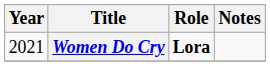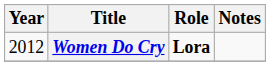Women Do Cry | Year: 2021 -> 2012
